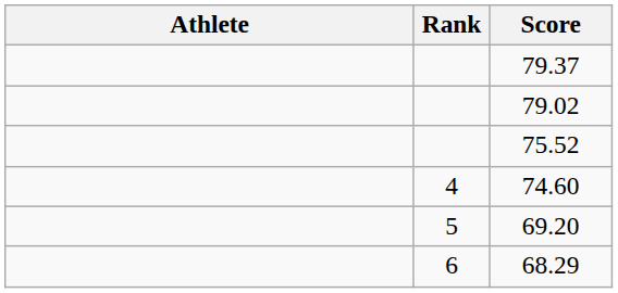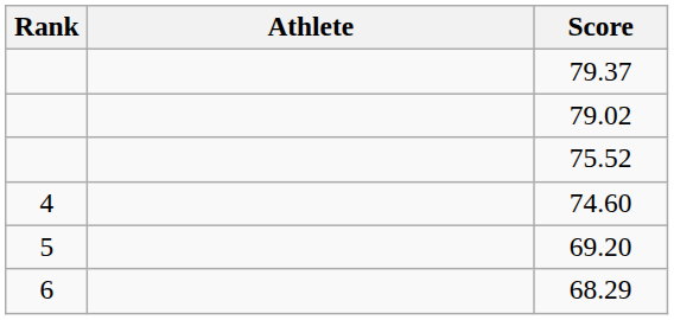columns swapped: Rank <-> Athlete
